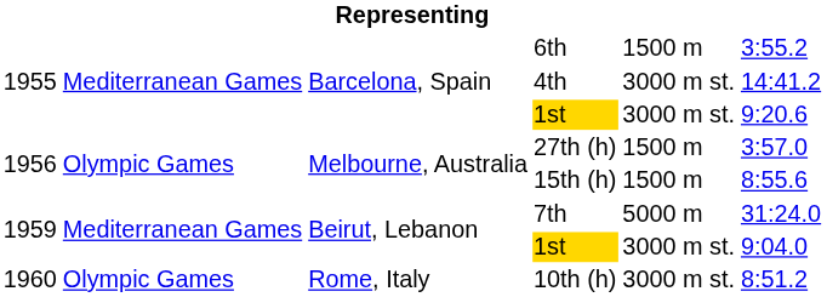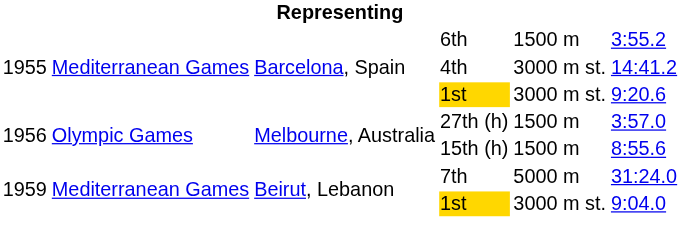- row: 1960 | Olympic Games | Rome, Italy | 10th (h) | 3000 m st. | 8:51.2
